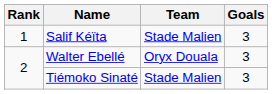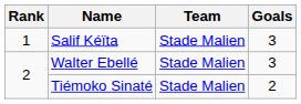Walter Ebellé | Team: Oryx Douala -> Stade Malien
Tiémoko Sinaté | Goals: 3 -> 2
